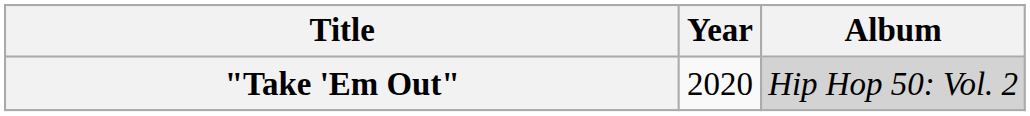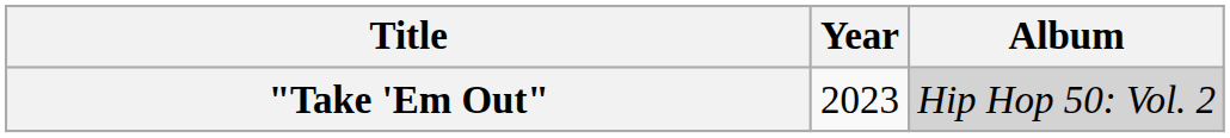"Take 'Em Out" | Year: 2020 -> 2023
